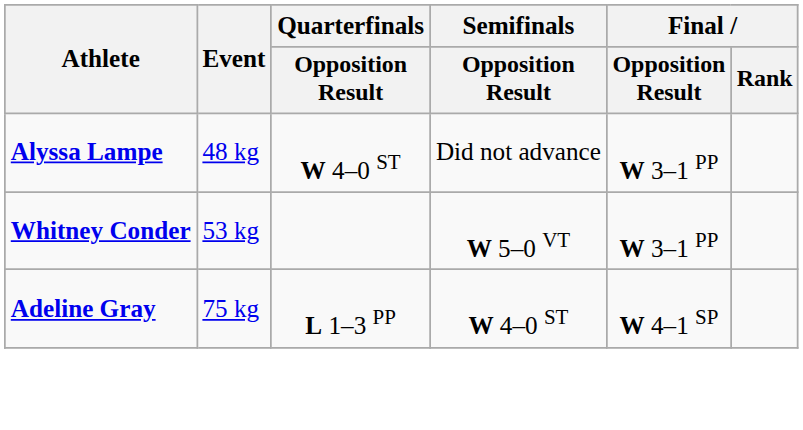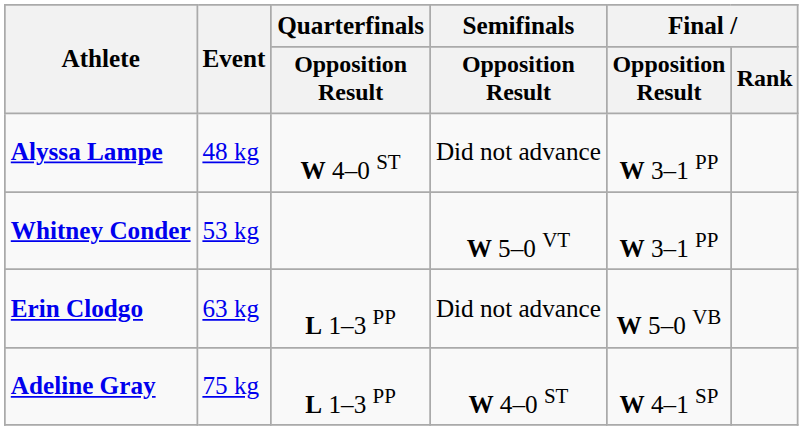+ row: Erin Clodgo | 63 kg | L 1–3 PP | Did not advance | W 5–0 VB
